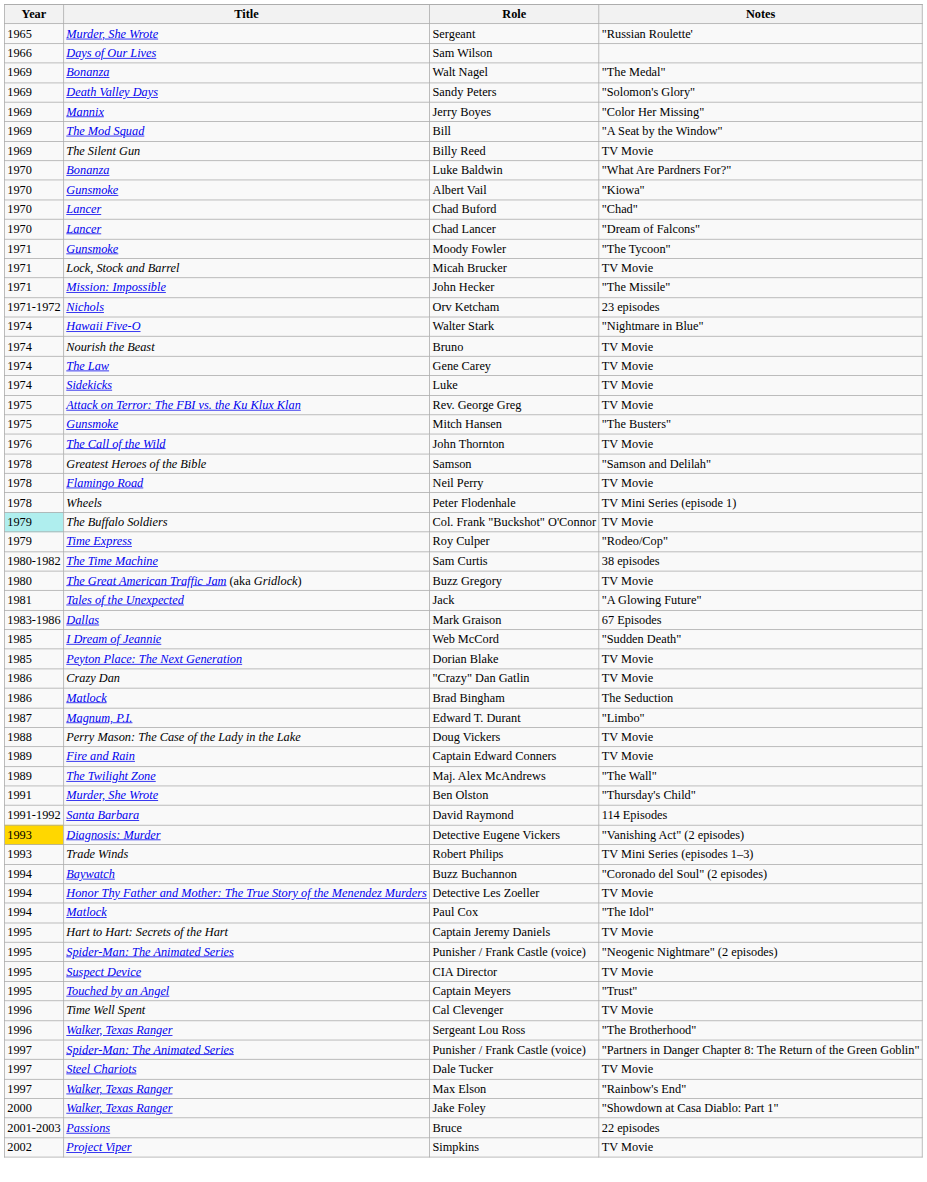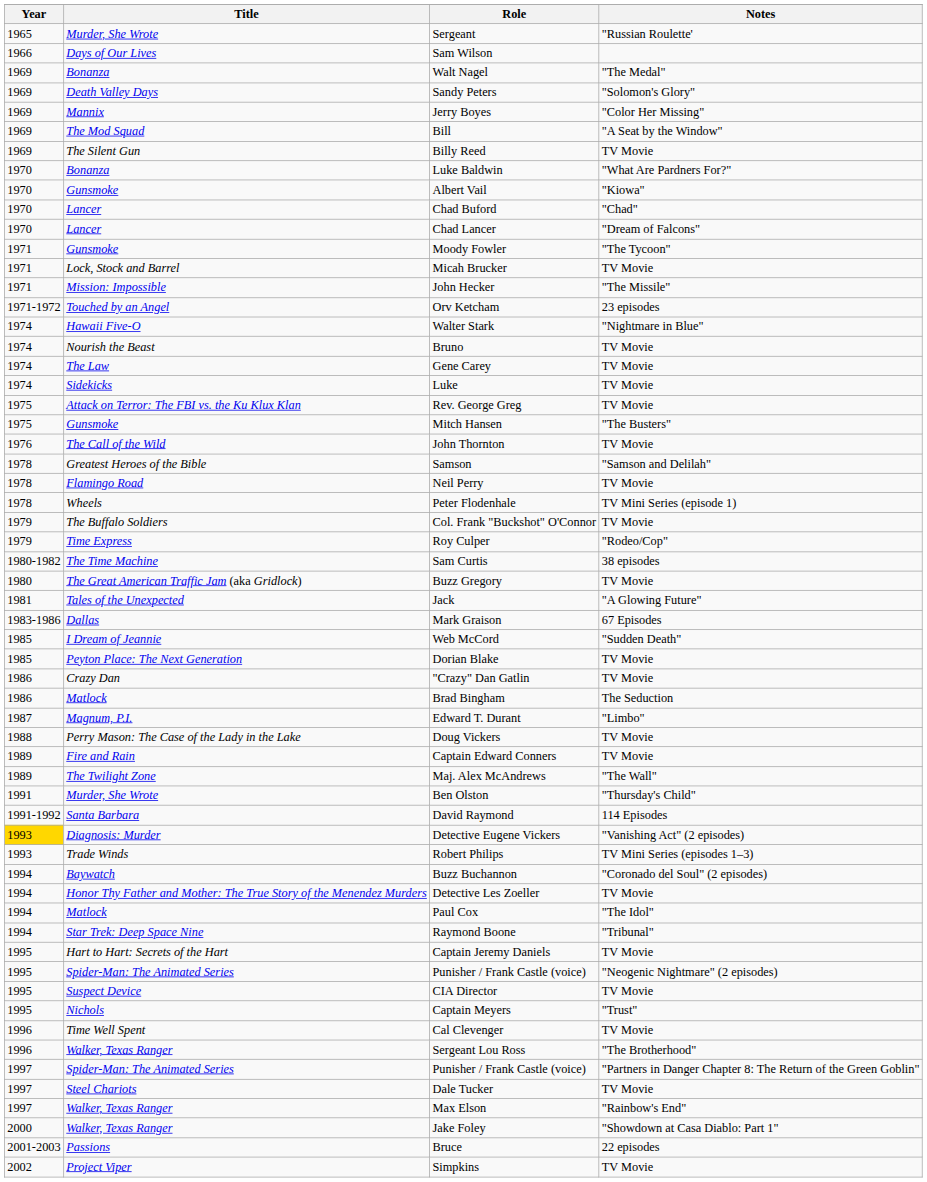Orv Ketcham | Title: Nichols -> Touched by an Angel
Col. Frank "Buckshot" O'Connor | Year: paleturquoise background -> no background
+ row: 1994 | Star Trek: Deep Space Nine | Raymond Boone | "Tribunal"
Captain Meyers | Title: Touched by an Angel -> Nichols
